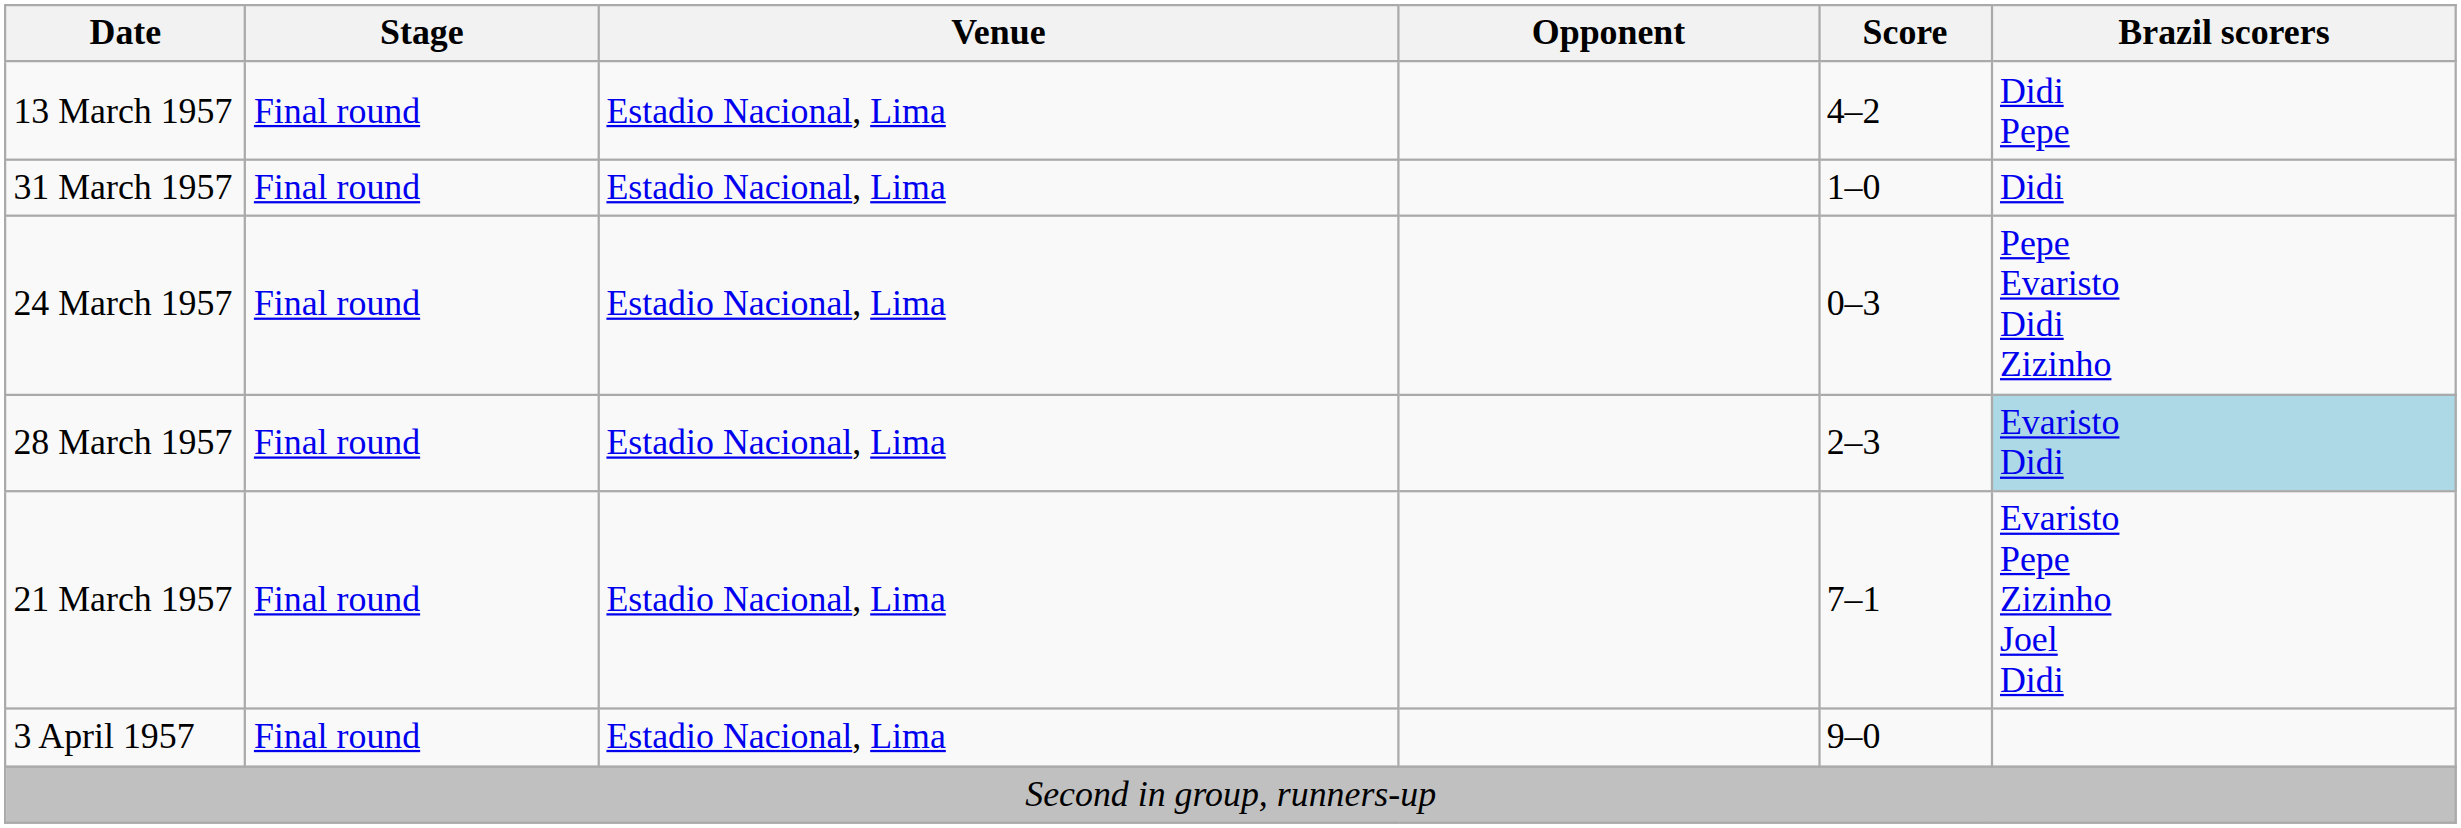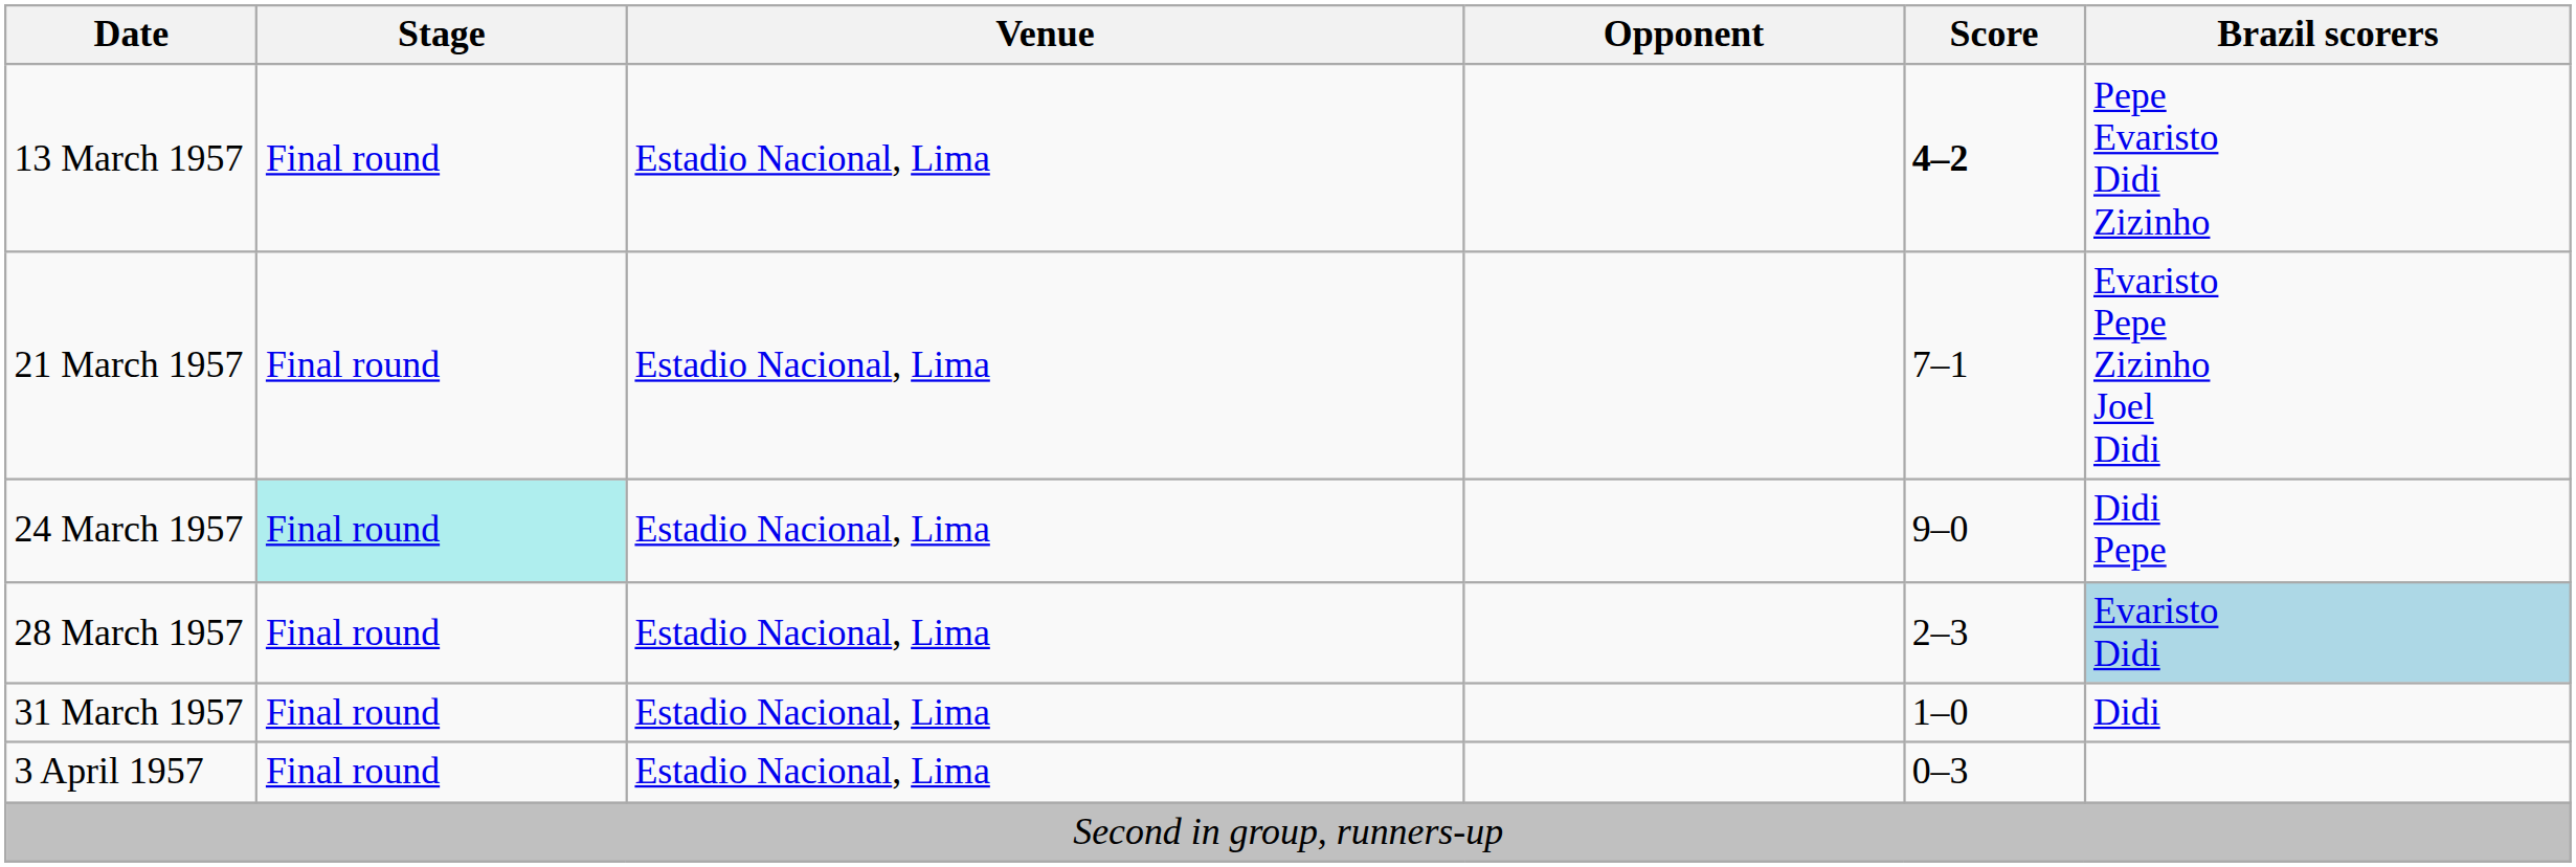13 March 1957 | Score: normal -> bold
13 March 1957 | Brazil scorers: Didi Pepe -> Pepe Evaristo Didi Zizinho
rows swapped: 21 March 1957 <-> 31 March 1957
24 March 1957 | Stage: no background -> paleturquoise background
24 March 1957 | Score: 0–3 -> 9–0
24 March 1957 | Brazil scorers: Pepe Evaristo Didi Zizinho -> Didi Pepe
3 April 1957 | Score: 9–0 -> 0–3
